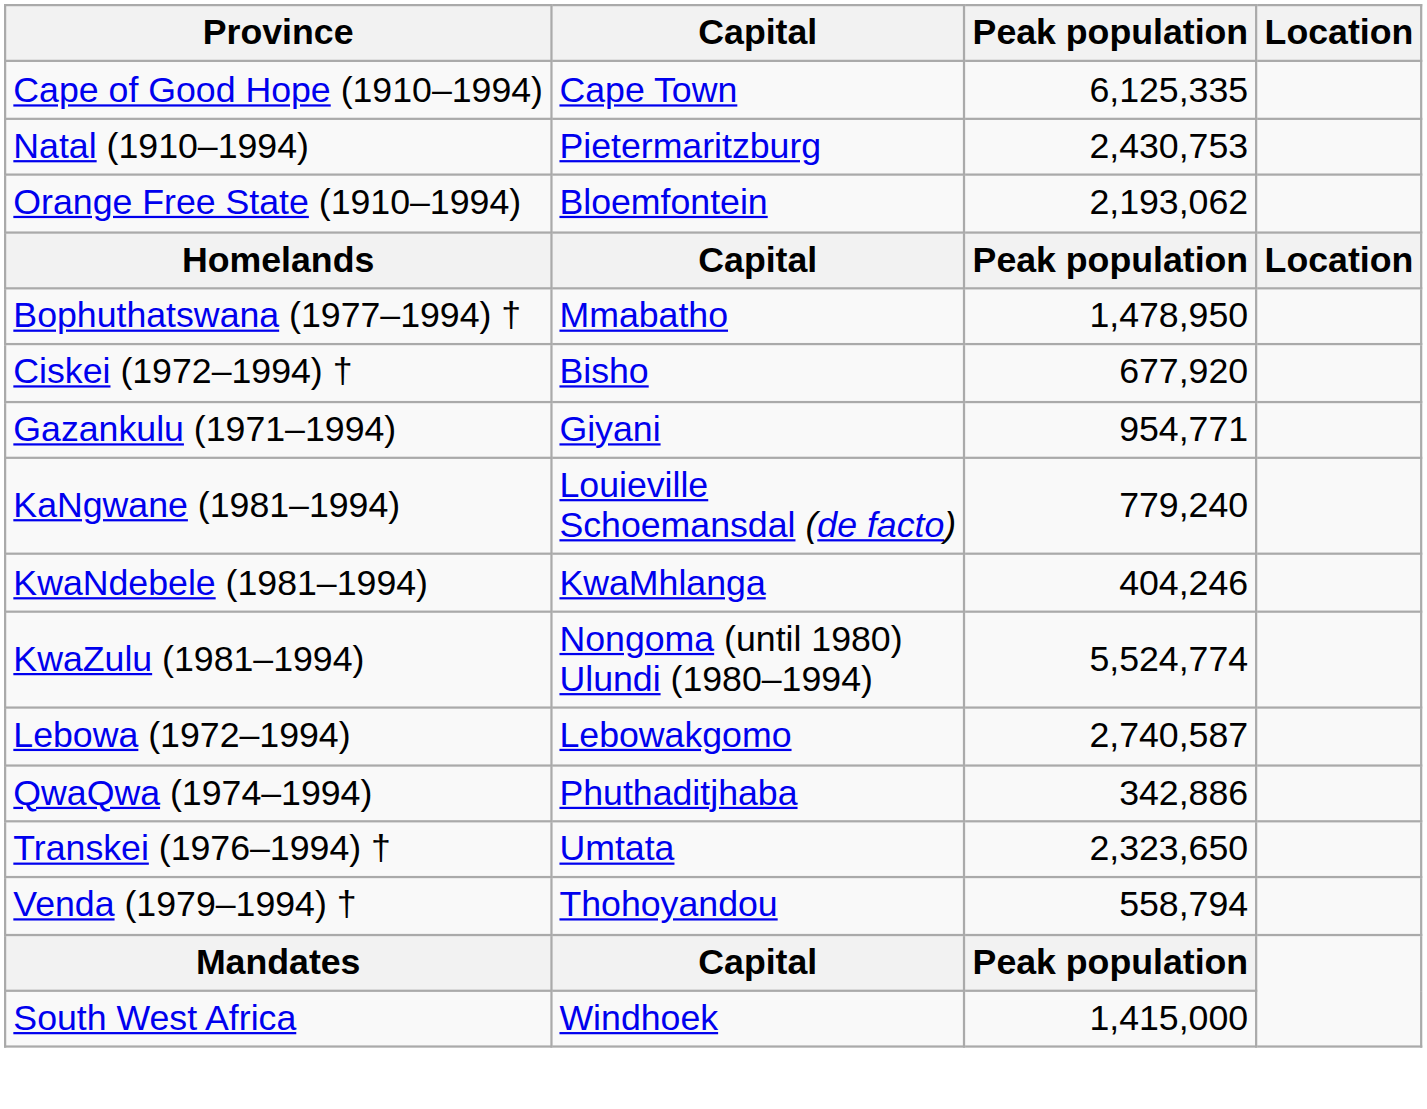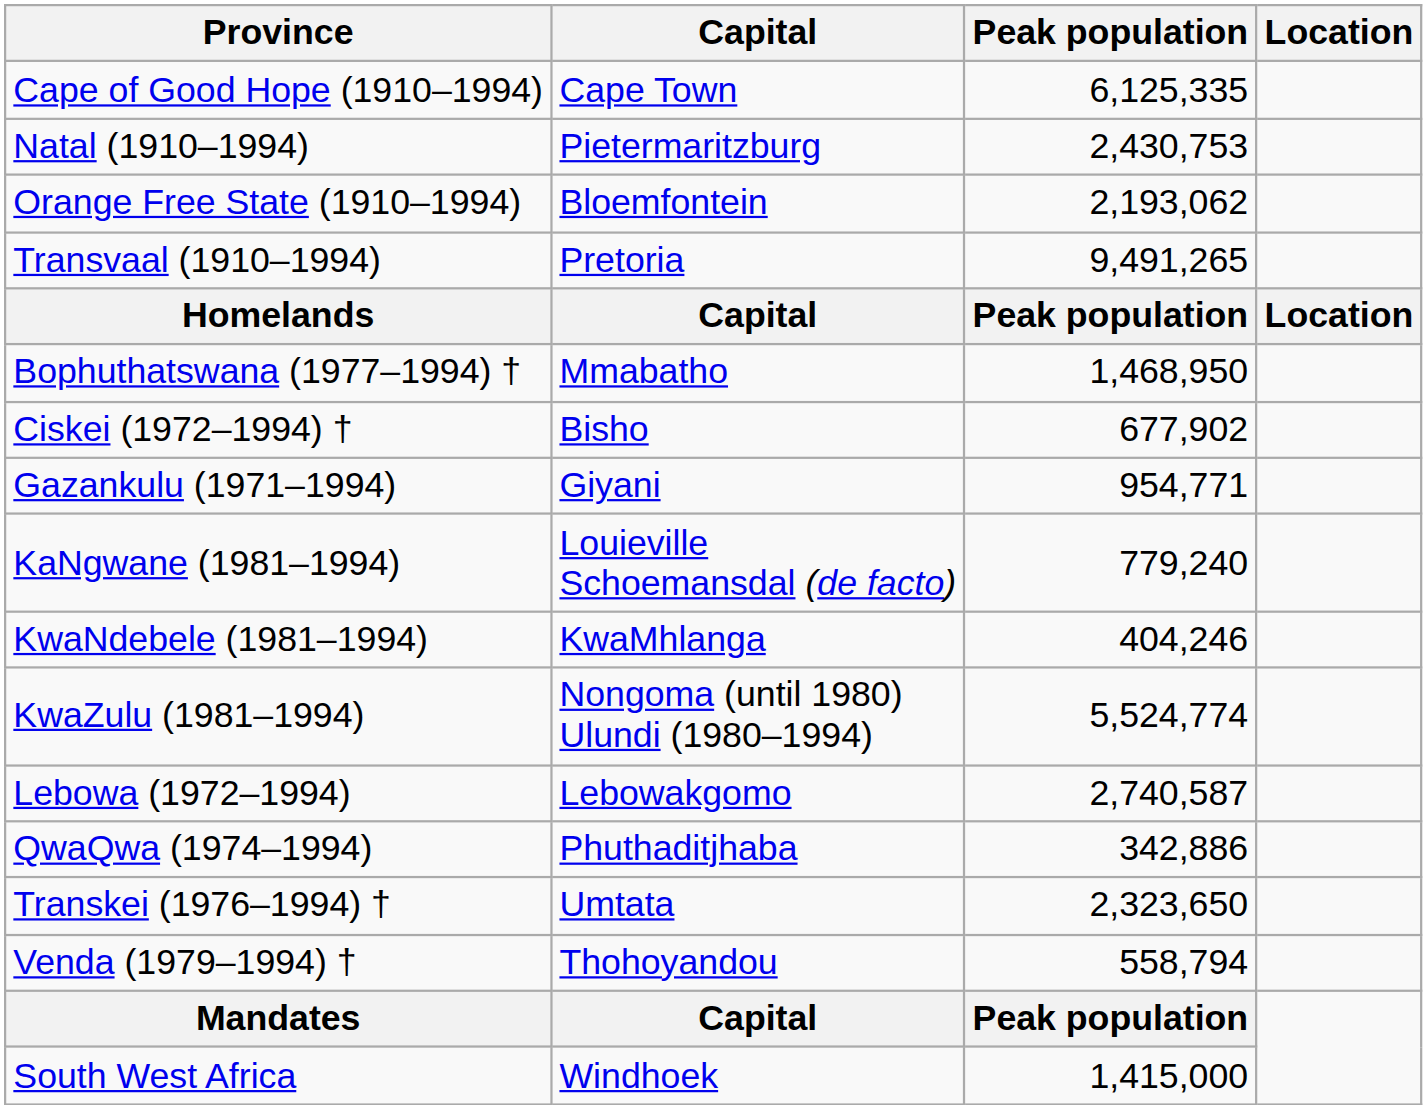+ row: Transvaal (1910–1994) | Pretoria | 9,491,265
Bophuthatswana (1977–1994) † | Peak population: 1,478,950 -> 1,468,950
Ciskei (1972–1994) † | Peak population: 677,920 -> 677,902
